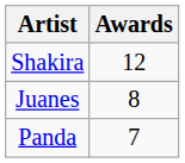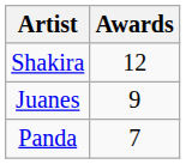Juanes | Awards: 8 -> 9
